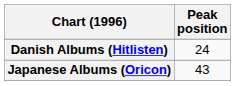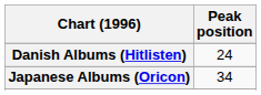Japanese Albums (Oricon) | Peak position: 43 -> 34
